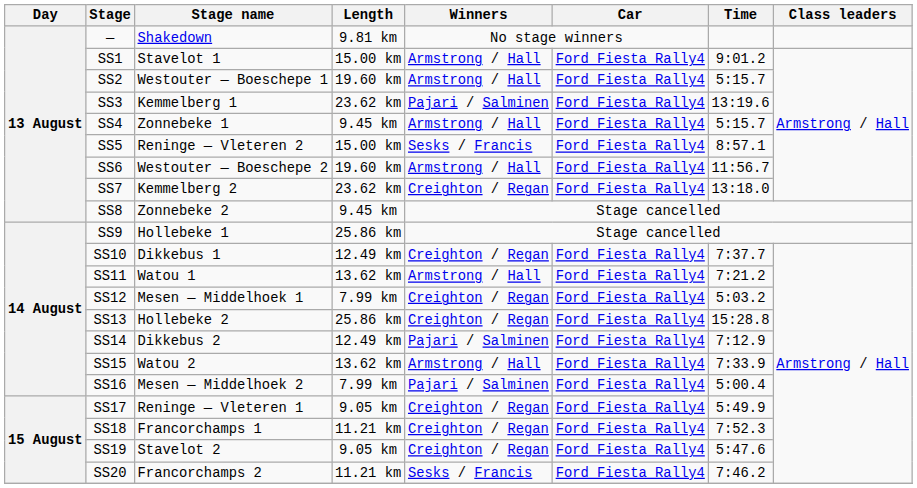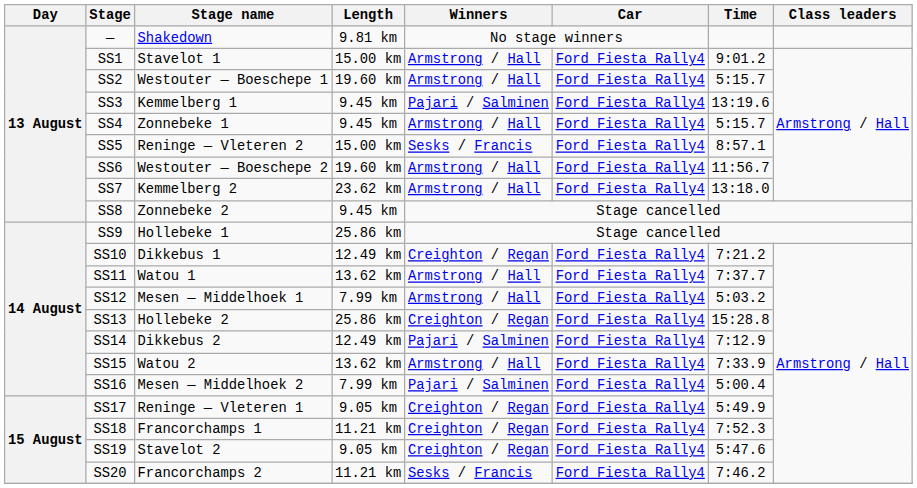SS3 | Length: 23.62 km -> 9.45 km
SS7 | Winners: Creighton / Regan -> Armstrong / Hall
SS10 | Time: 7:37.7 -> 7:21.2
SS11 | Time: 7:21.2 -> 7:37.7
SS12 | Winners: Creighton / Regan -> Armstrong / Hall
